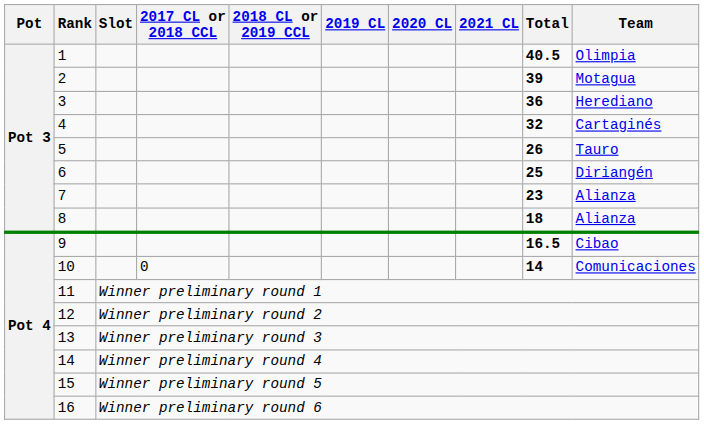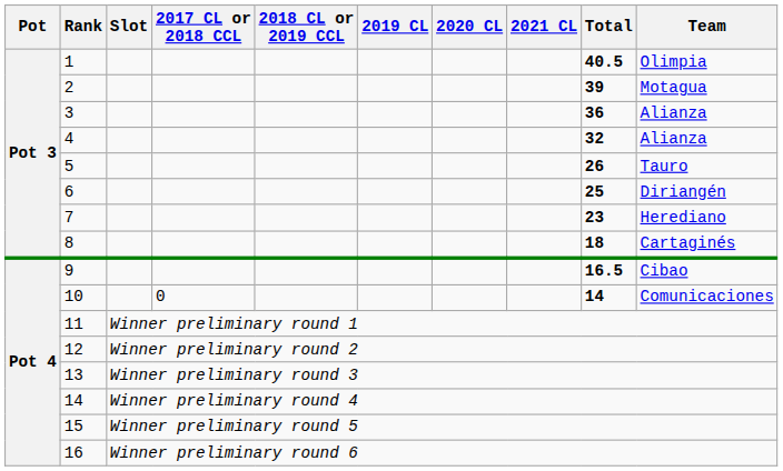3 | Team: Herediano -> Alianza
4 | Team: Cartaginés -> Alianza
7 | Team: Alianza -> Herediano
8 | Team: Alianza -> Cartaginés
